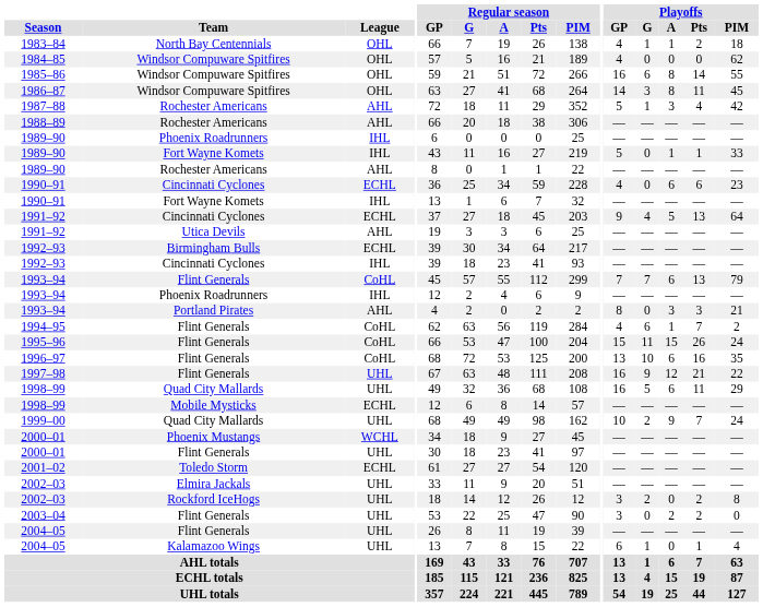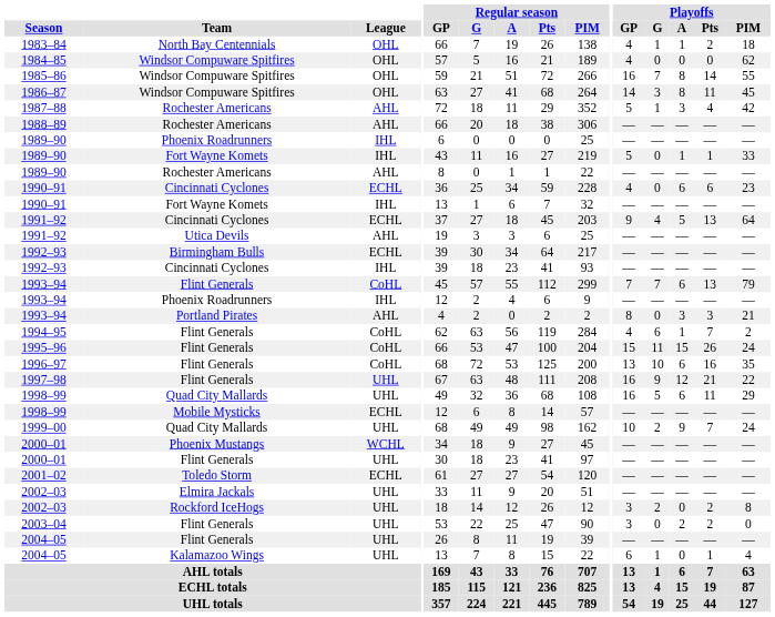1985–86 | Playoffs / G: 6 -> 7
